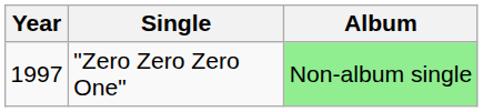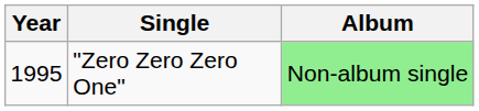"Zero Zero Zero One" | Year: 1997 -> 1995
